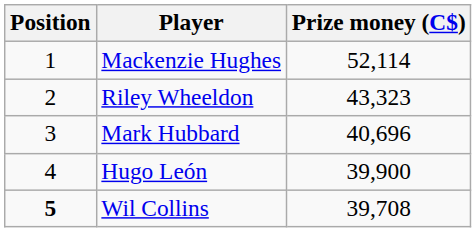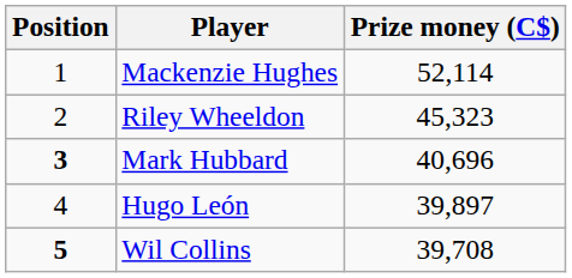Riley Wheeldon | Prize money (C$): 43,323 -> 45,323
Mark Hubbard | Position: normal -> bold
Hugo León | Prize money (C$): 39,900 -> 39,897
